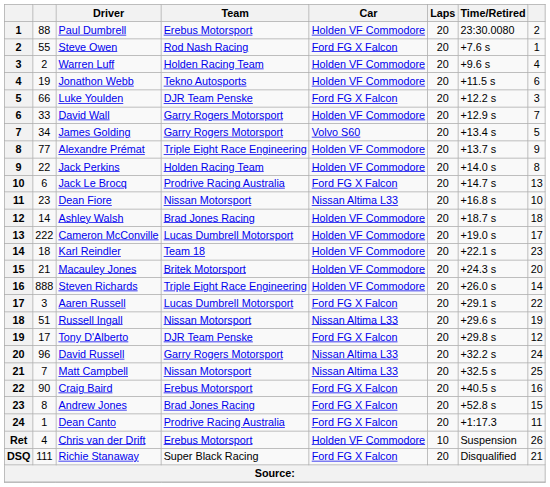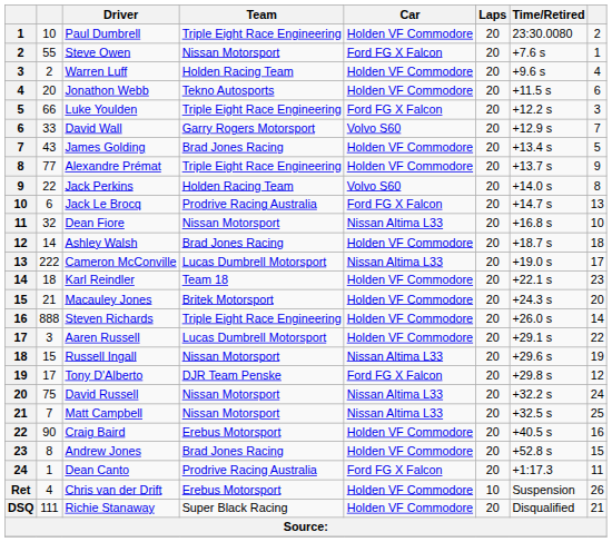Paul Dumbrell | column 2: 88 -> 10
Paul Dumbrell | Team: Erebus Motorsport -> Triple Eight Race Engineering
Steve Owen | Team: Rod Nash Racing -> Nissan Motorsport
Jonathon Webb | column 2: 19 -> 20
Luke Youlden | Team: DJR Team Penske -> Triple Eight Race Engineering
David Wall | Car: Holden VF Commodore -> Volvo S60
James Golding | column 2: 34 -> 43
James Golding | Team: Garry Rogers Motorsport -> Brad Jones Racing
James Golding | Car: Volvo S60 -> Holden VF Commodore
Jack Perkins | Car: Holden VF Commodore -> Volvo S60
Dean Fiore | column 2: 23 -> 32
Cameron McConville | Car: Holden VF Commodore -> Nissan Altima L33
Aaren Russell | Car: Ford FG X Falcon -> Holden VF Commodore
Russell Ingall | column 2: 51 -> 15
David Russell | column 2: 96 -> 75
David Russell | Team: Garry Rogers Motorsport -> Nissan Motorsport
Craig Baird | Car: Ford FG X Falcon -> Holden VF Commodore
Andrew Jones | Car: Ford FG X Falcon -> Holden VF Commodore
Richie Stanaway | Car: Ford FG X Falcon -> Holden VF Commodore
